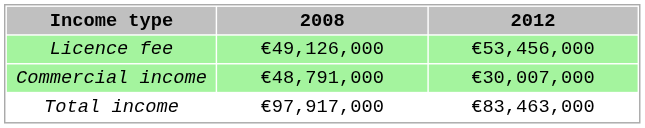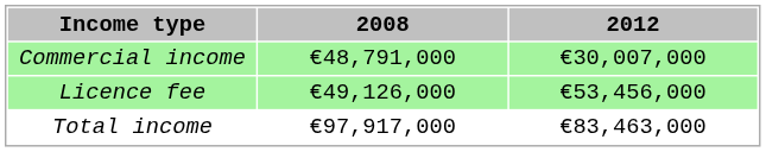rows swapped: Licence fee <-> Commercial income
